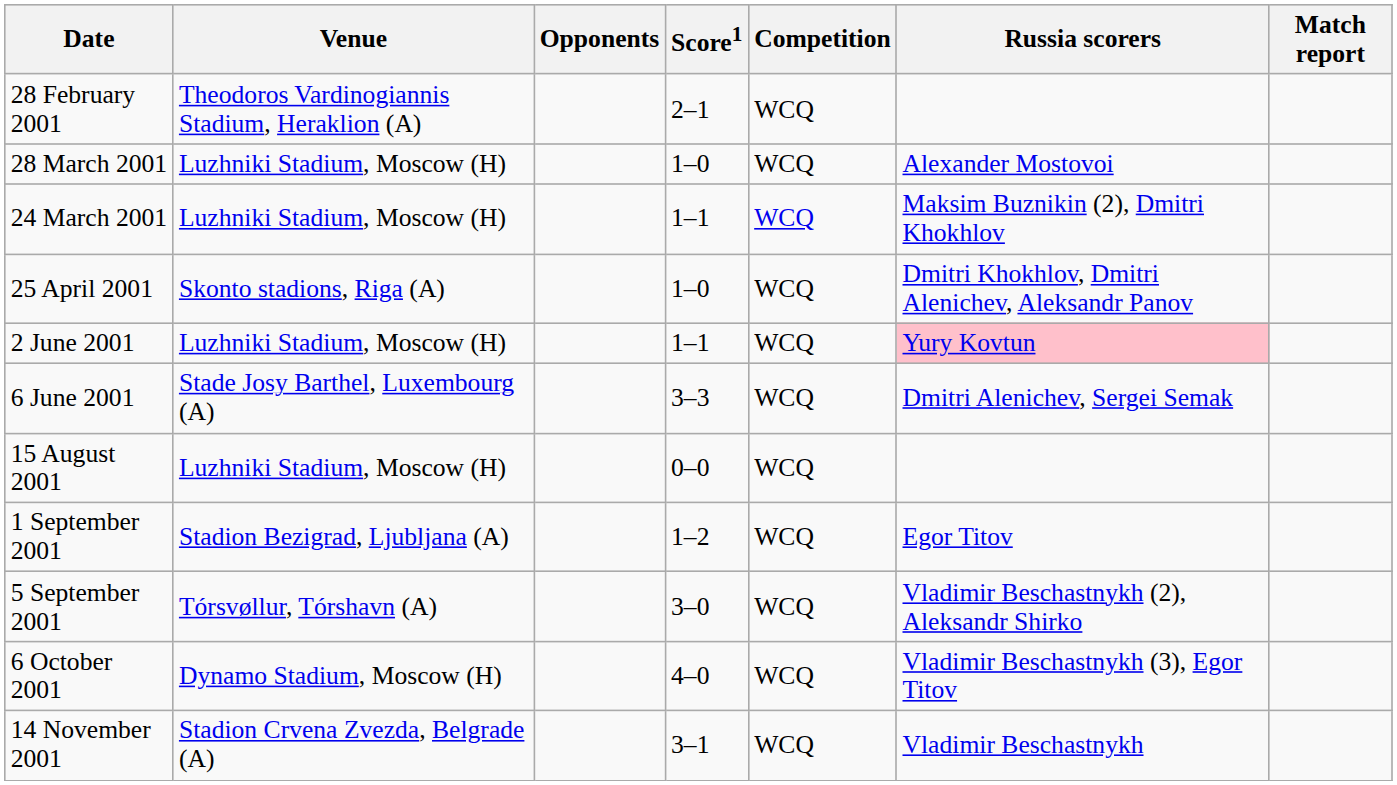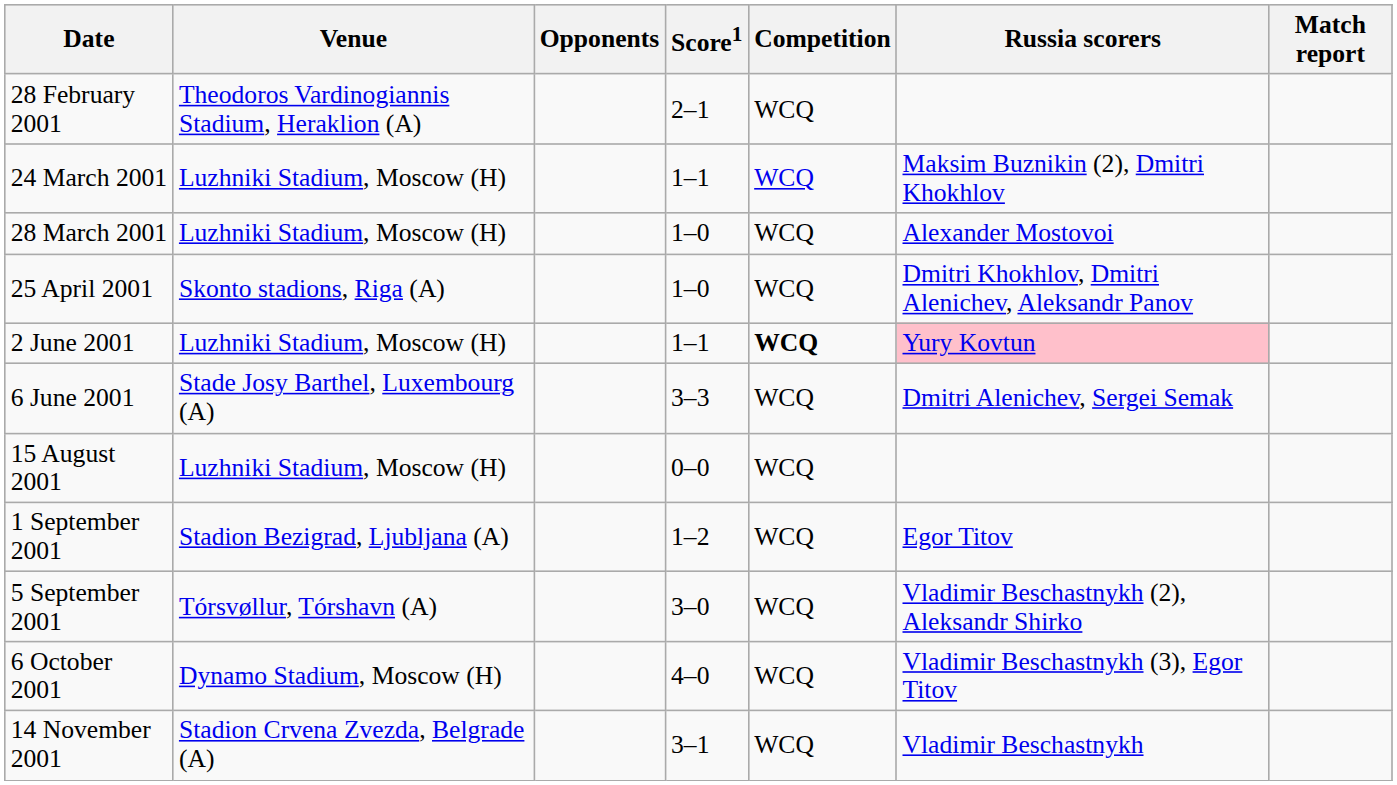rows swapped: 24 March 2001 <-> 28 March 2001
2 June 2001 | Competition: normal -> bold
